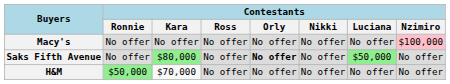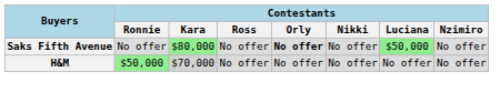- row: Macy's | No offer | No offer | No offer | No offer | No offer | No offer | $100,000
H&M | Contestants / Kara: no background -> lightgrey background
